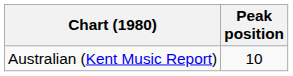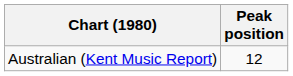Australian (Kent Music Report) | Peak position: 10 -> 12
